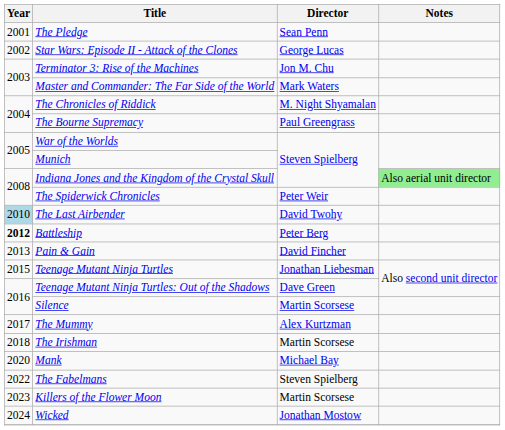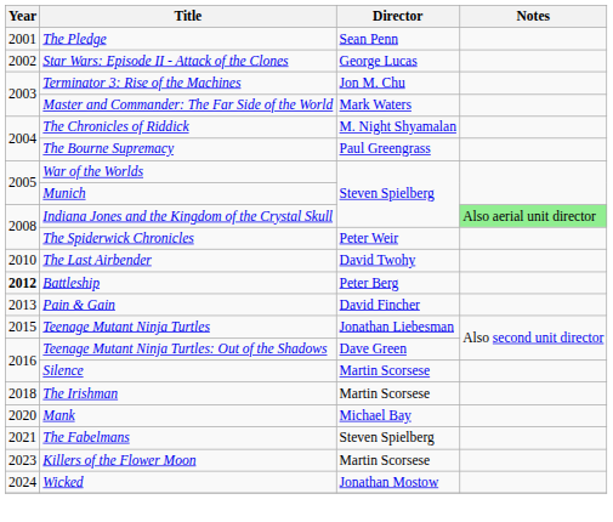The Last Airbender | Year: lightblue background -> no background
- row: 2017 | The Mummy | Alex Kurtzman
The Fabelmans | Year: 2022 -> 2021
